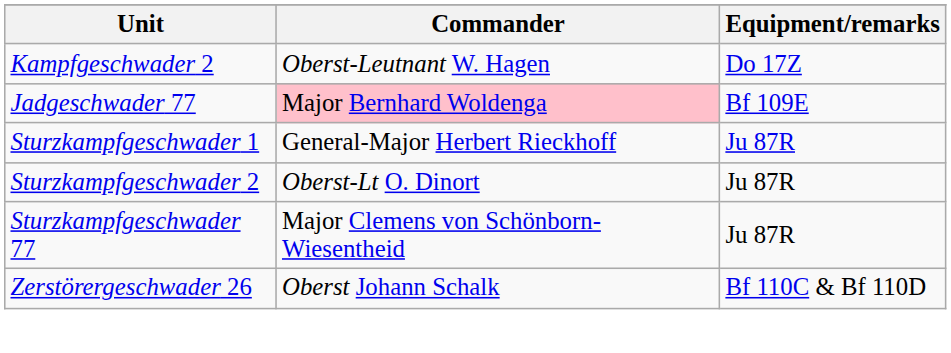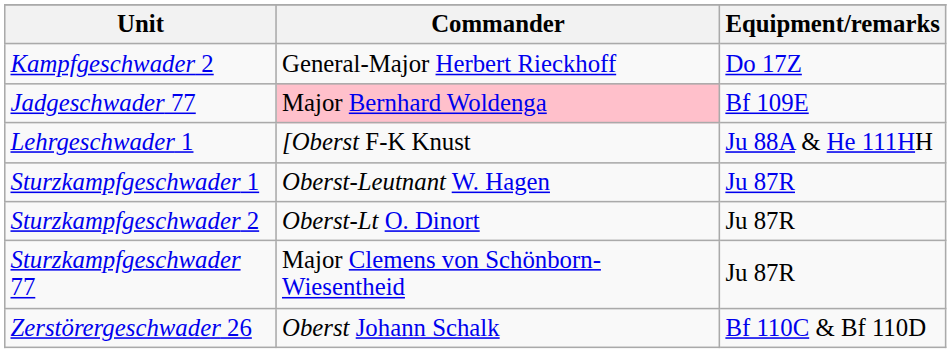Kampfgeschwader 2 | Commander: Oberst-Leutnant W. Hagen -> General-Major Herbert Rieckhoff
+ row: Lehrgeschwader 1 | [Oberst F-K Knust | Ju 88A & He 111HH
Sturzkampfgeschwader 1 | Commander: General-Major Herbert Rieckhoff -> Oberst-Leutnant W. Hagen
